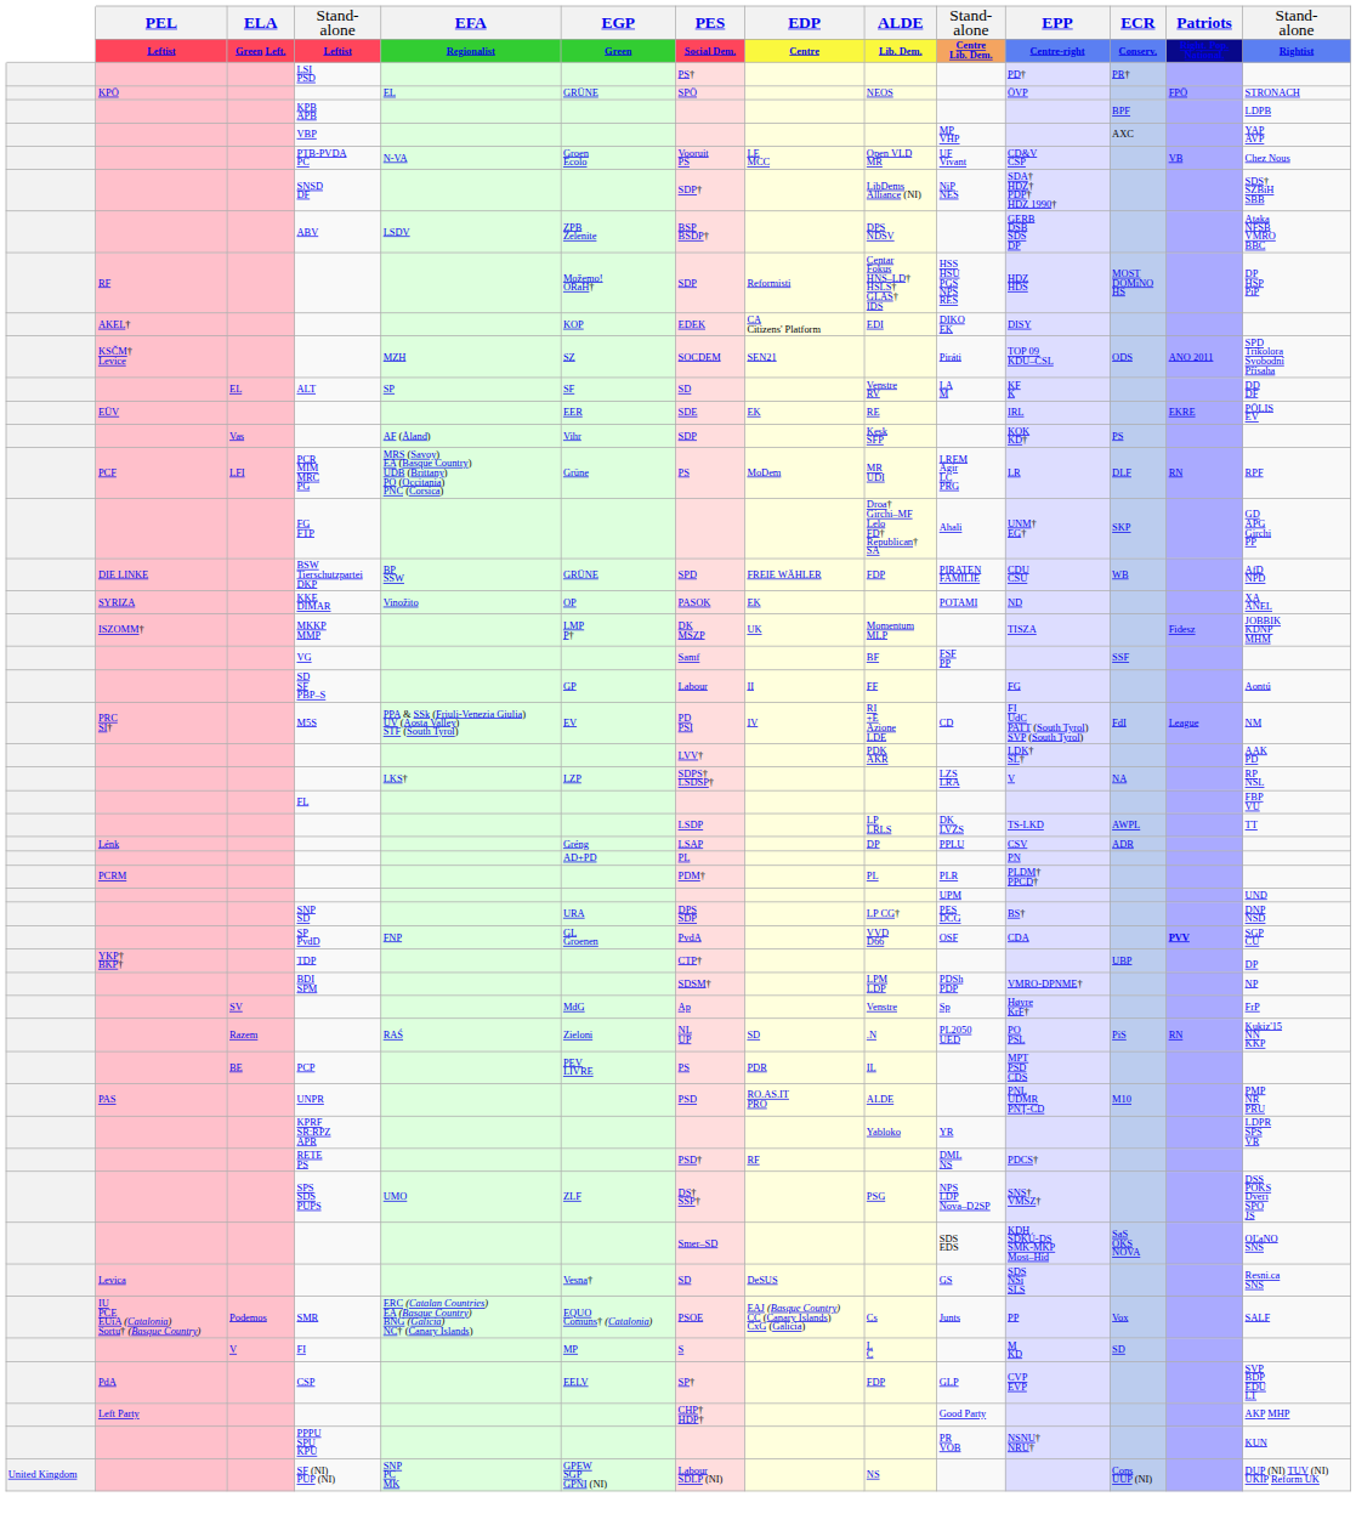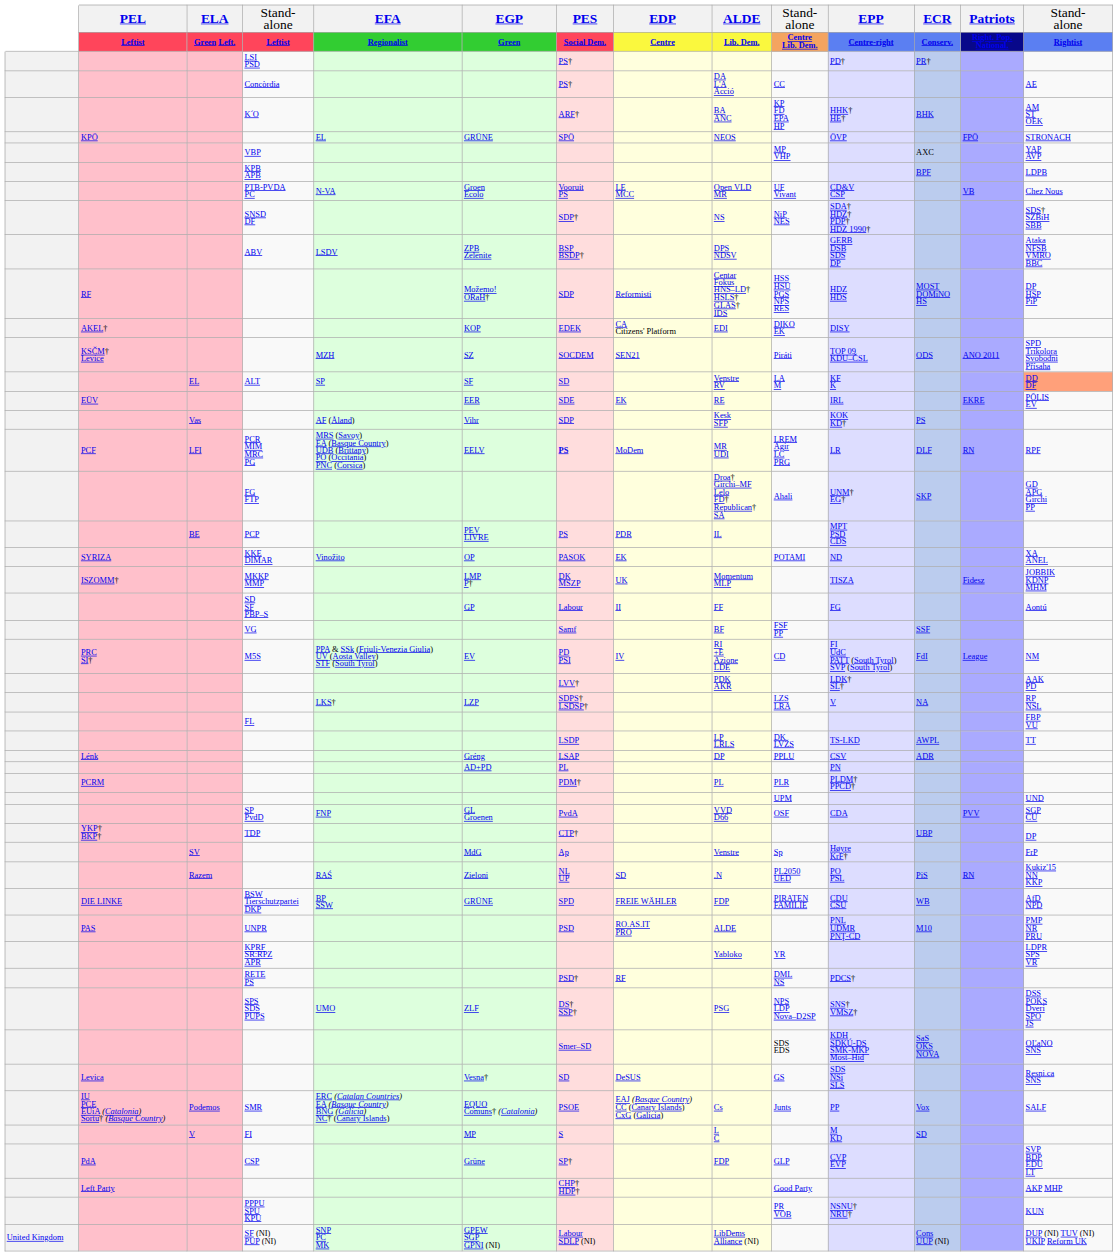+ row: Concòrdia | PS† | DA L'A Acció | CC | AE
+ row: K՛O | ARF† | BA ANC | KP FD EPA HP | HHK† HE† | BHK | AM ST OEK
rows swapped: VBP <-> KPB APB
SNSD DF | column 9: LibDems Alliance (NI) -> NS
ALT | column 14: no background -> lightsalmon background
PCR MIM MRC PG | column 6: Grüne -> EELV
PCR MIM MRC PG | column 7: normal -> bold
rows swapped: BSW Tierschutzpartei DKP <-> PCP
rows swapped: VG <-> SD SF PBP–S
- row: SNP SD | URA | DPS SDP | LP CG† | PES DCG | BS† | DNP NSD
SP PvdD | column 13: bold -> normal
- row: BDI SPM | SDSM† | LPM LDP | PDSh PDP | VMRO-DPNME† | NP
CSP | column 6: EELV -> Grüne
SF (NI) PUP (NI) | column 9: NS -> LibDems Alliance (NI)
